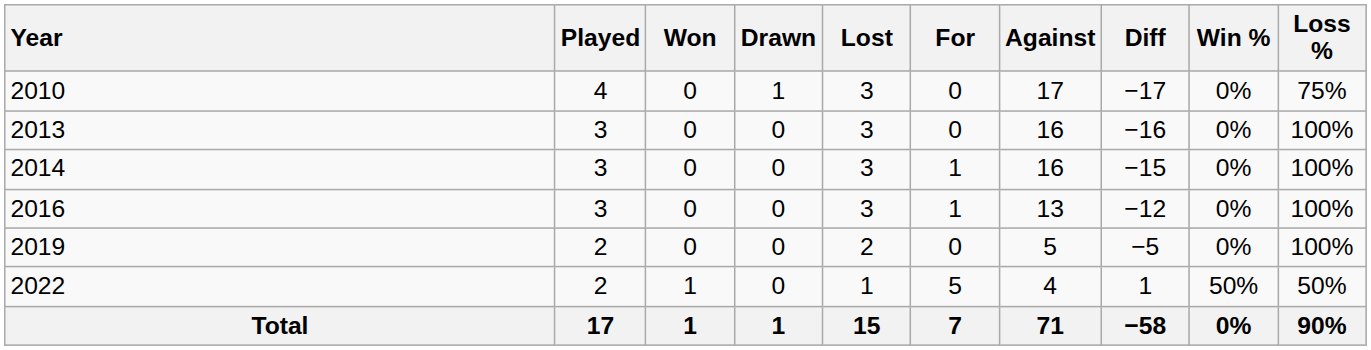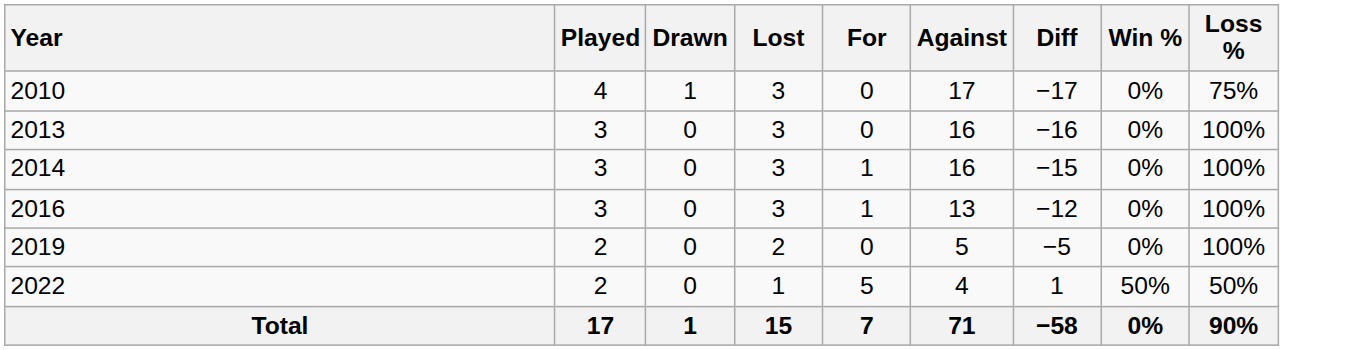- column: Won | 0 | 0 | 0 | 0 | 0 | 1 | 1
